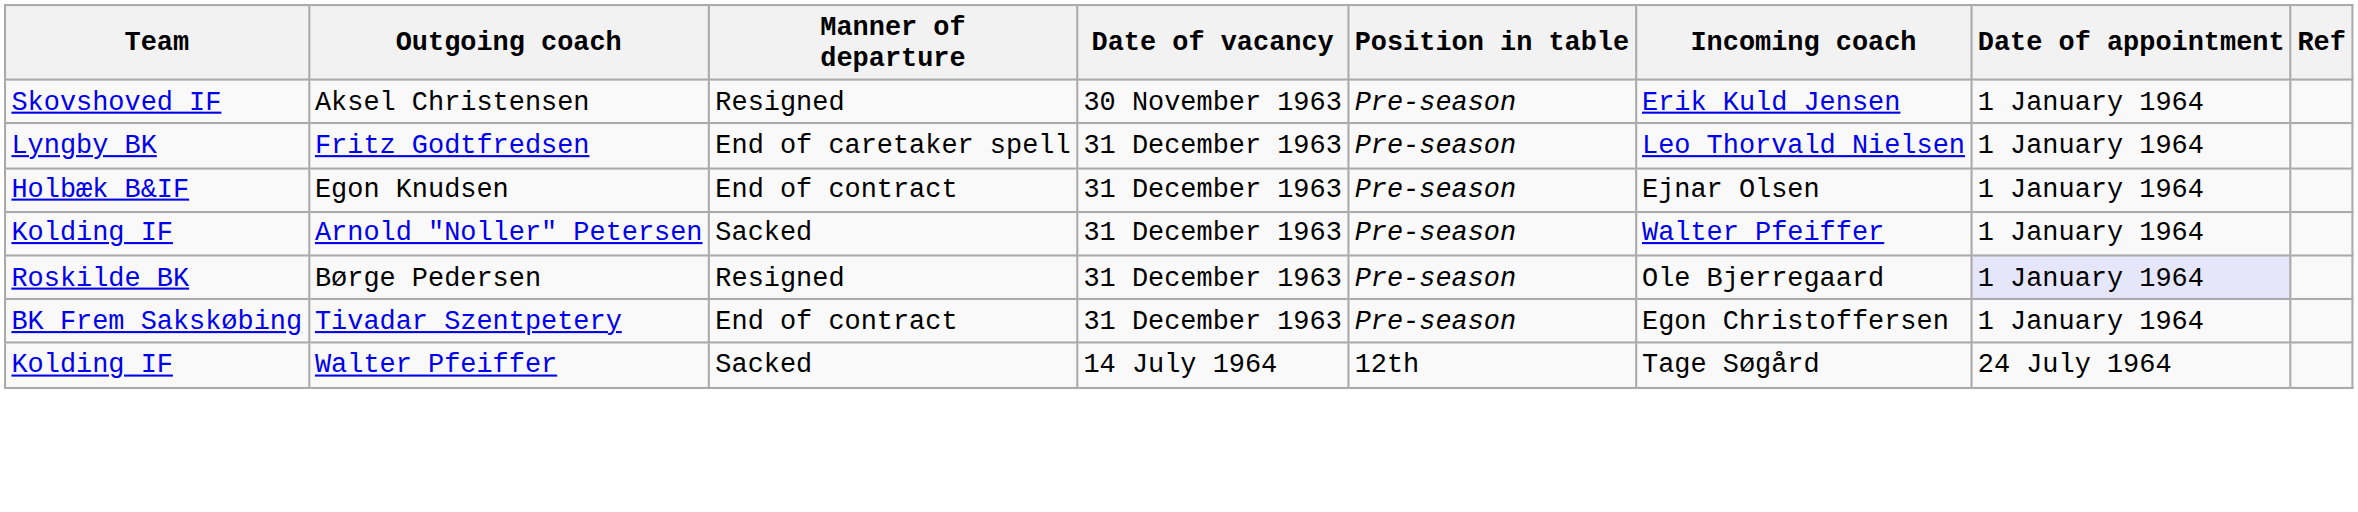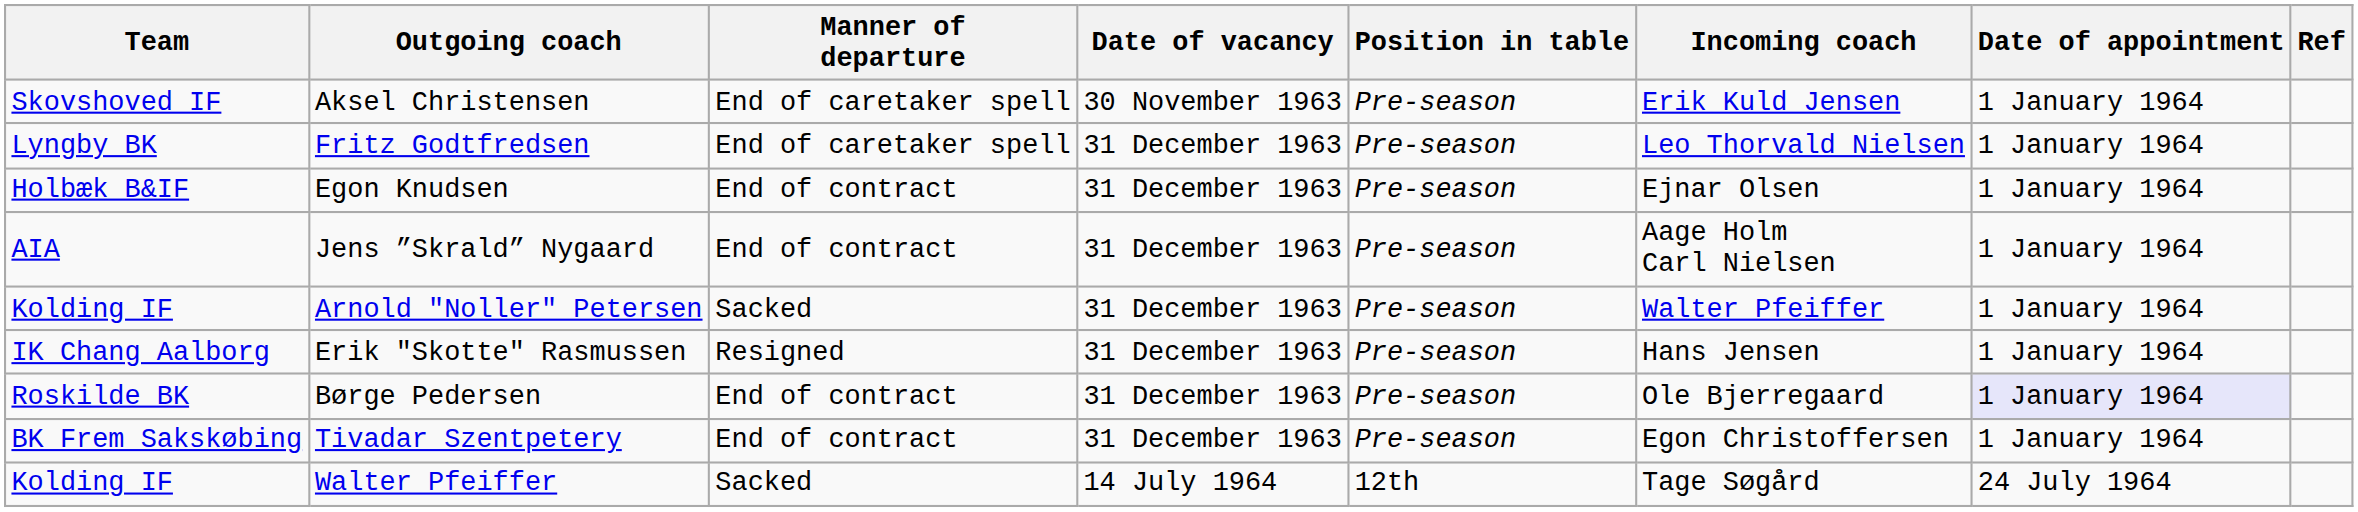Aksel Christensen | Manner of departure: Resigned -> End of caretaker spell
+ row: AIA | Jens ”Skrald” Nygaard | End of contract | 31 December 1963 | Pre-season | Aage Holm Carl Nielsen | 1 January 1964
+ row: IK Chang Aalborg | Erik "Skotte" Rasmussen | Resigned | 31 December 1963 | Pre-season | Hans Jensen | 1 January 1964
Børge Pedersen | Manner of departure: Resigned -> End of contract
